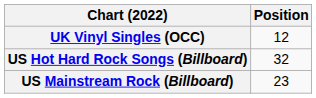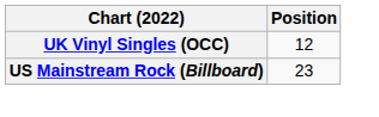- row: US Hot Hard Rock Songs (Billboard) | 32
